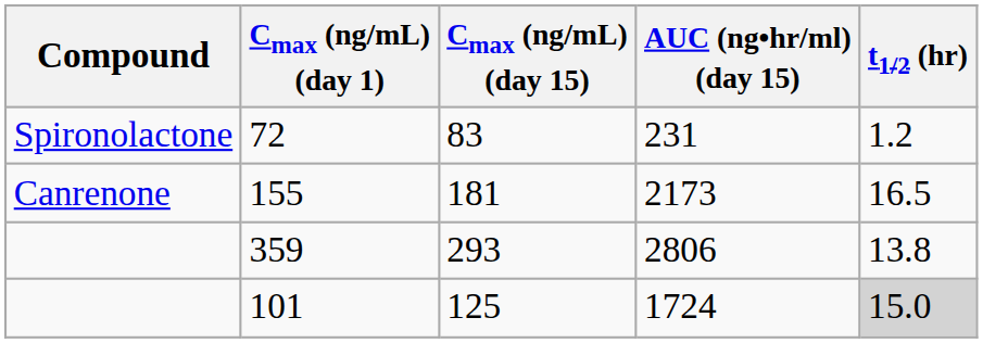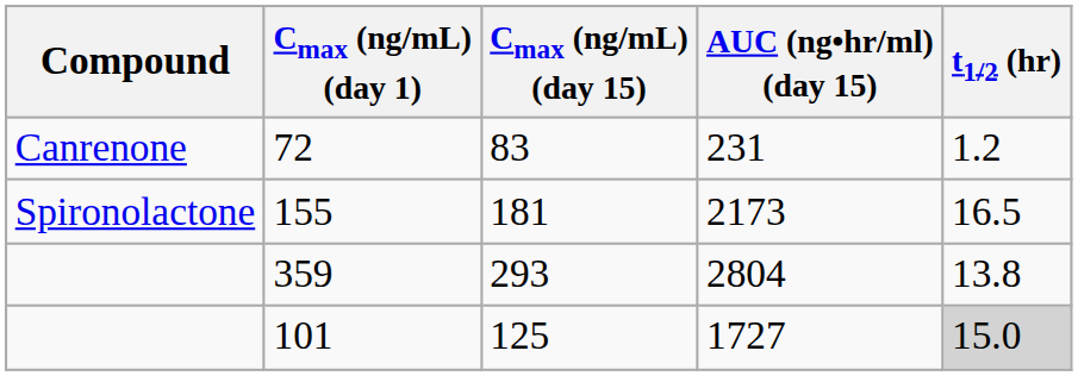72 | Compound: Spironolactone -> Canrenone
155 | Compound: Canrenone -> Spironolactone
359 | AUC (ng•hr/ml) (day 15): 2806 -> 2804
101 | AUC (ng•hr/ml) (day 15): 1724 -> 1727
